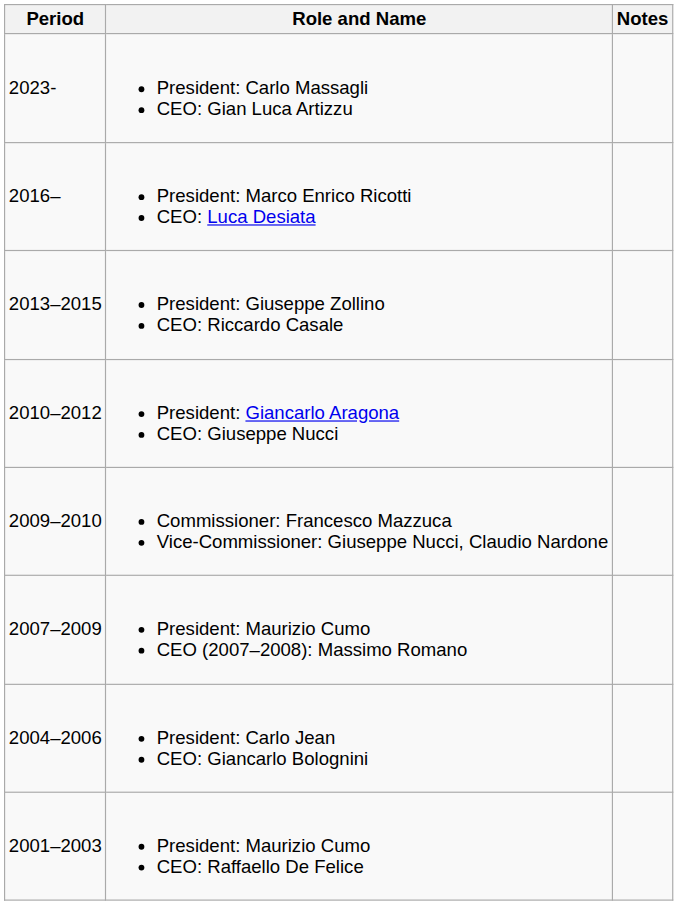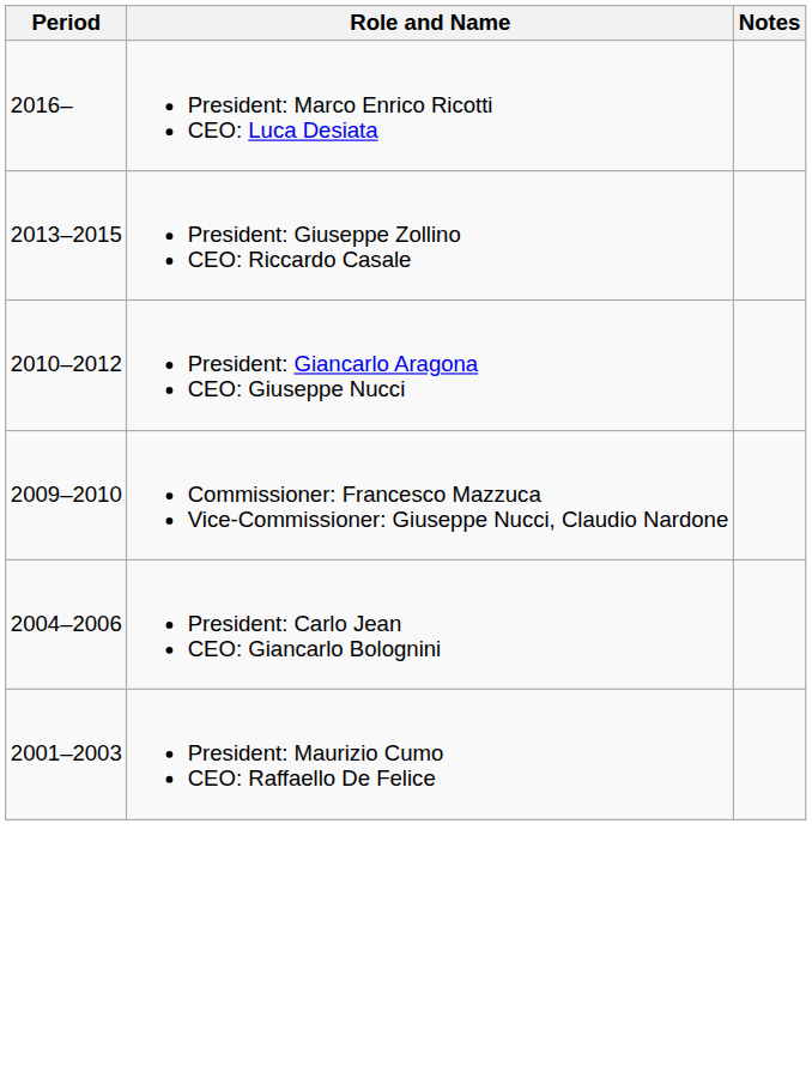- row: 2023- | President: Carlo Massagli CEO: Gian Luca Artizzu
- row: 2007–2009 | President: Maurizio Cumo CEO (2007–2008): Massimo Romano
